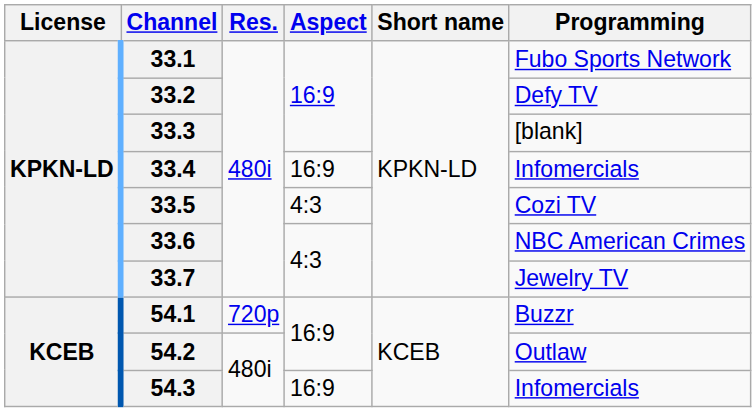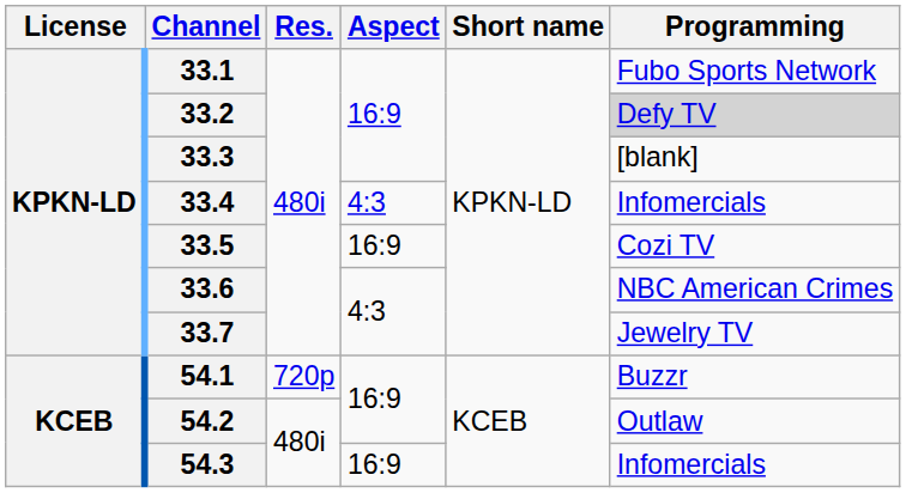33.2 | Programming: no background -> lightgrey background
33.4 | Aspect: 16:9 -> 4:3
33.5 | Aspect: 4:3 -> 16:9
